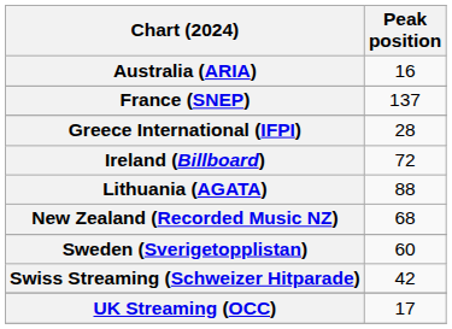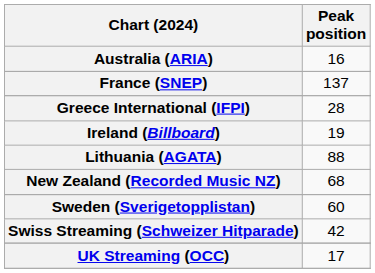Ireland (Billboard) | Peak position: 72 -> 19
